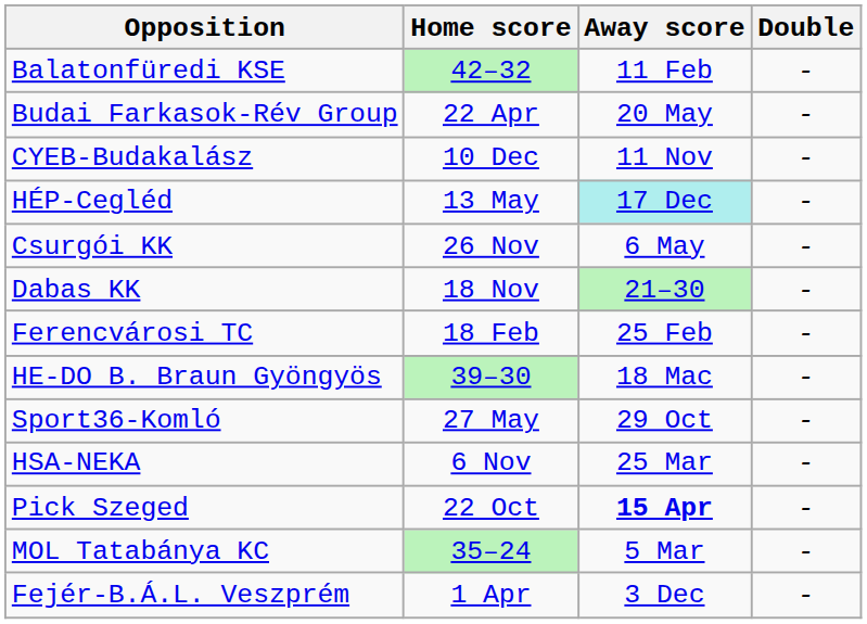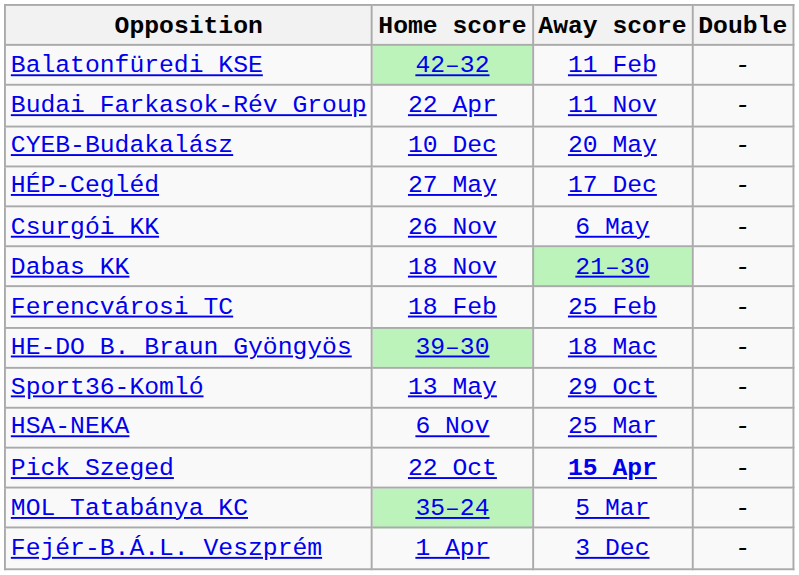Budai Farkasok-Rév Group | Away score: 20 May -> 11 Nov
CYEB-Budakalász | Away score: 11 Nov -> 20 May
HÉP-Cegléd | Home score: 13 May -> 27 May
HÉP-Cegléd | Away score: paleturquoise background -> no background
Sport36-Komló | Home score: 27 May -> 13 May
